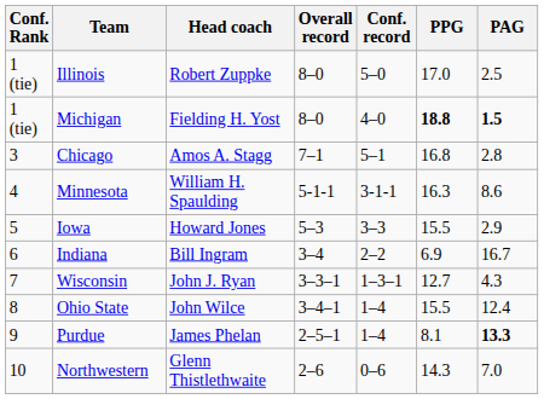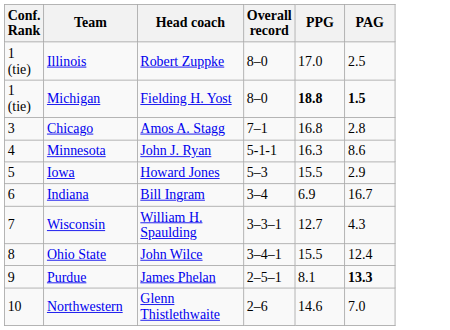- column: Conf. record | 5–0 | 4–0 | 5–1 | 3-1-1 | 3–3 | 2–2 | 1–3–1 | 1–4 | 1–4 | 0–6
Minnesota | Head coach: William H. Spaulding -> John J. Ryan
Wisconsin | Head coach: John J. Ryan -> William H. Spaulding
Northwestern | PPG: 14.3 -> 14.6
